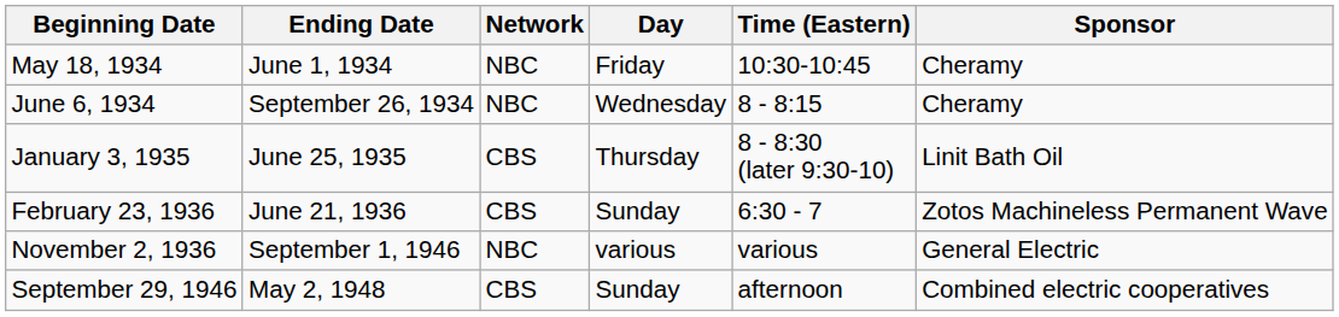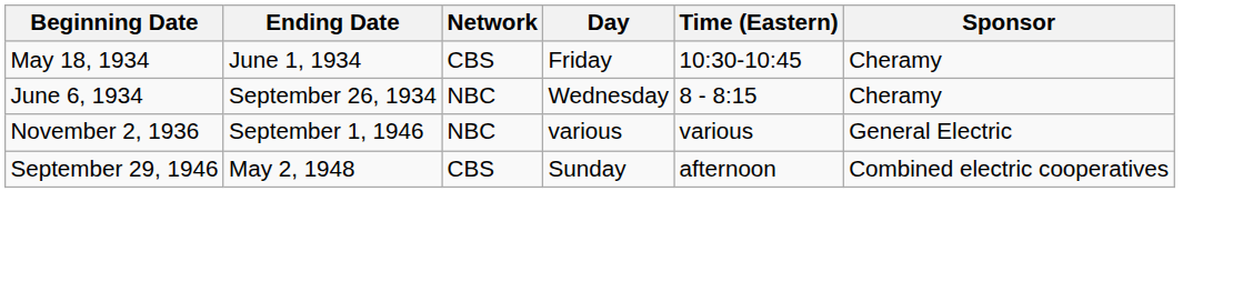May 18, 1934 | Network: NBC -> CBS
- row: January 3, 1935 | June 25, 1935 | CBS | Thursday | 8 - 8:30 (later 9:30-10) | Linit Bath Oil
- row: February 23, 1936 | June 21, 1936 | CBS | Sunday | 6:30 - 7 | Zotos Machineless Permanent Wave
